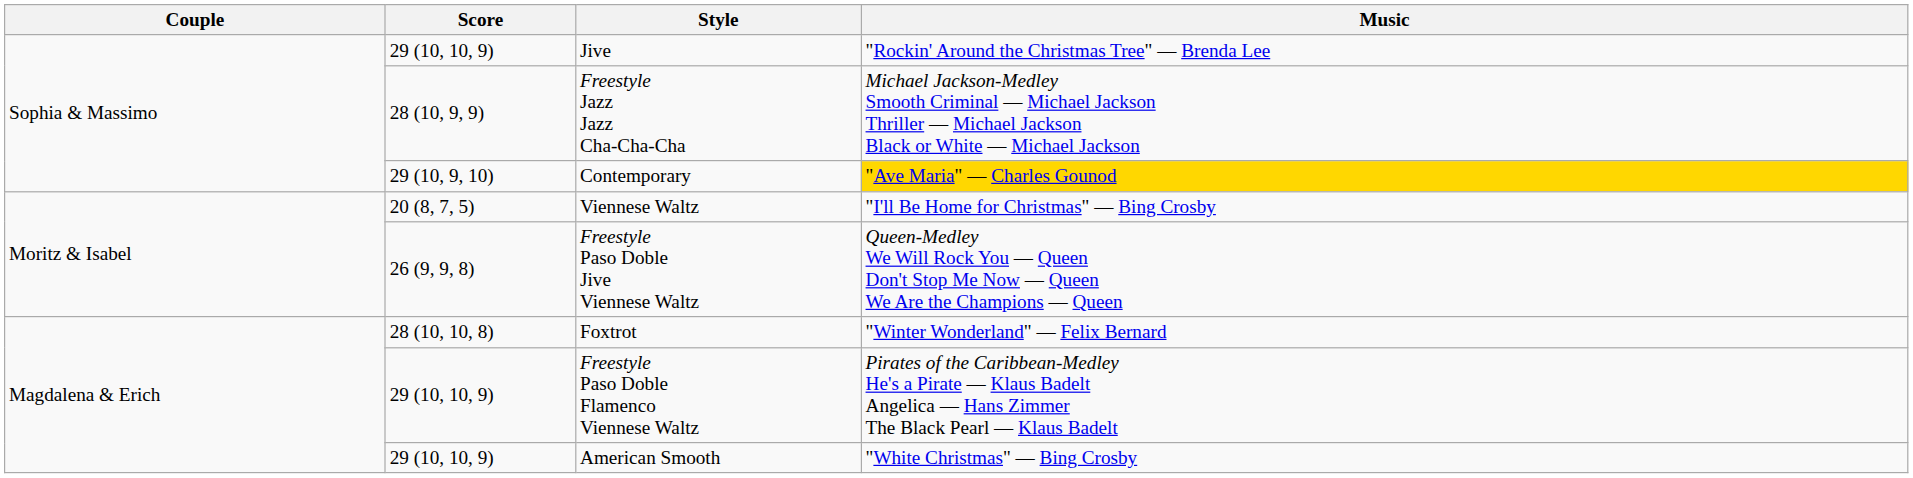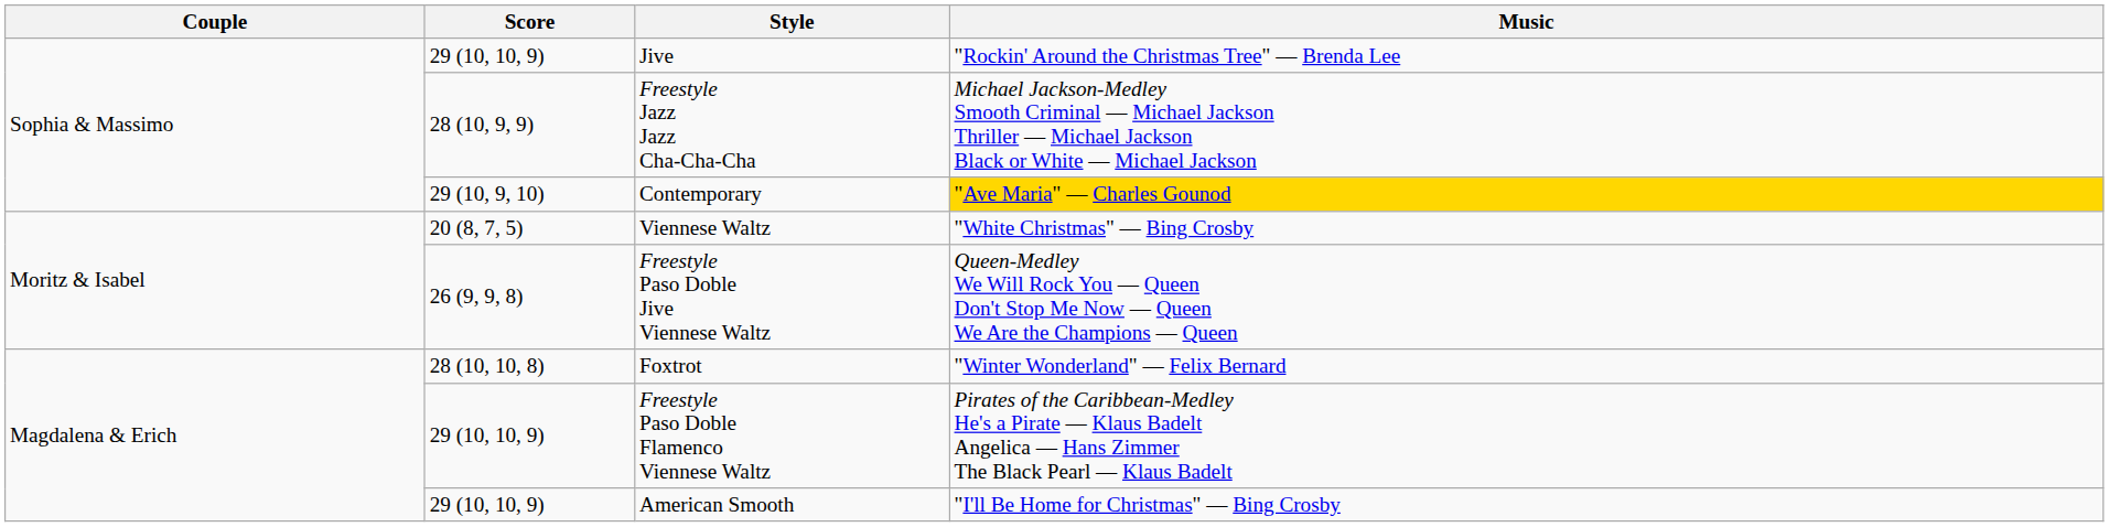Viennese Waltz | Music: "I'll Be Home for Christmas" — Bing Crosby -> "White Christmas" — Bing Crosby
American Smooth | Music: "White Christmas" — Bing Crosby -> "I'll Be Home for Christmas" — Bing Crosby
